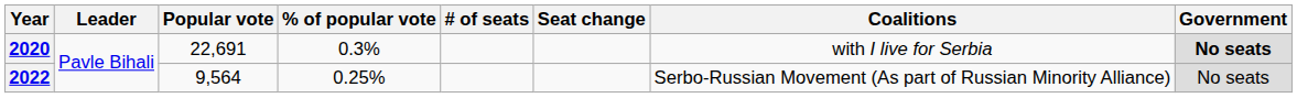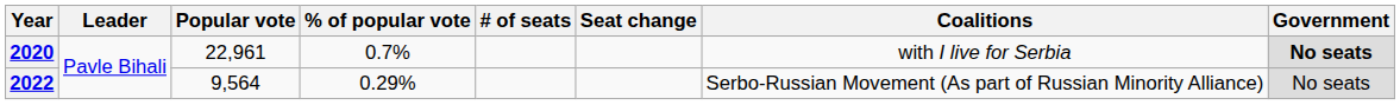2020 | Popular vote: 22,691 -> 22,961
2020 | % of popular vote: 0.3% -> 0.7%
2022 | % of popular vote: 0.25% -> 0.29%
